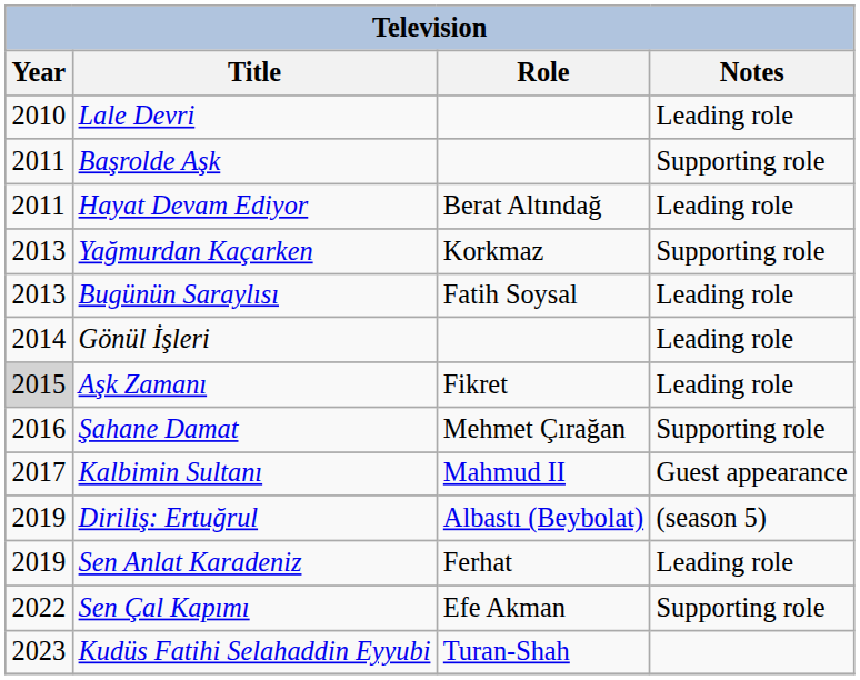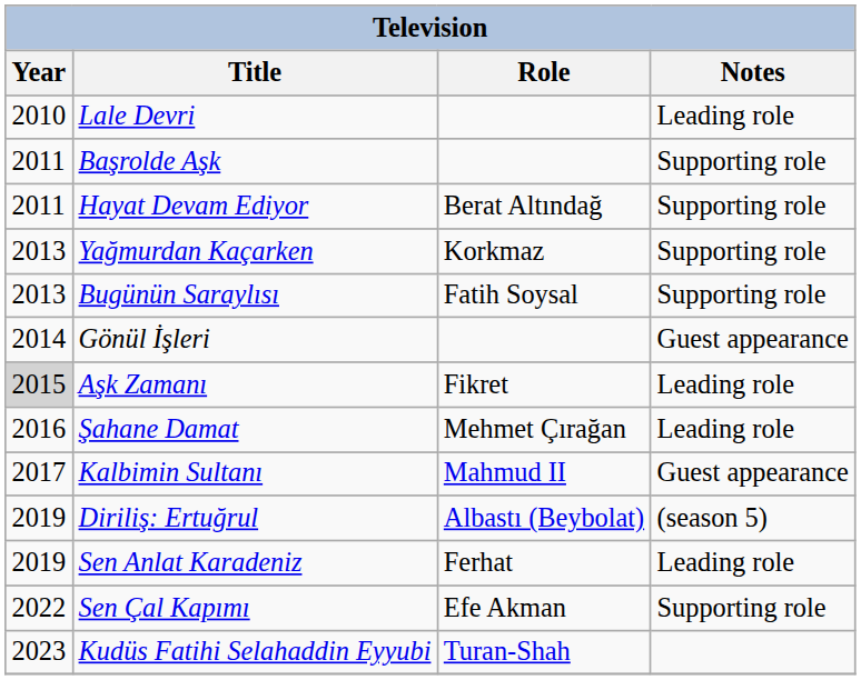Hayat Devam Ediyor | Notes: Leading role -> Supporting role
Bugünün Saraylısı | Notes: Leading role -> Supporting role
Gönül İşleri | Notes: Leading role -> Guest appearance
Şahane Damat | Notes: Supporting role -> Leading role
